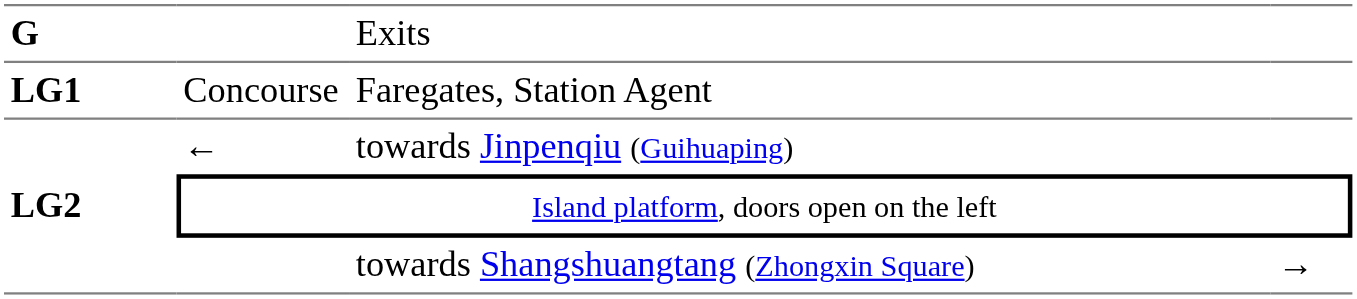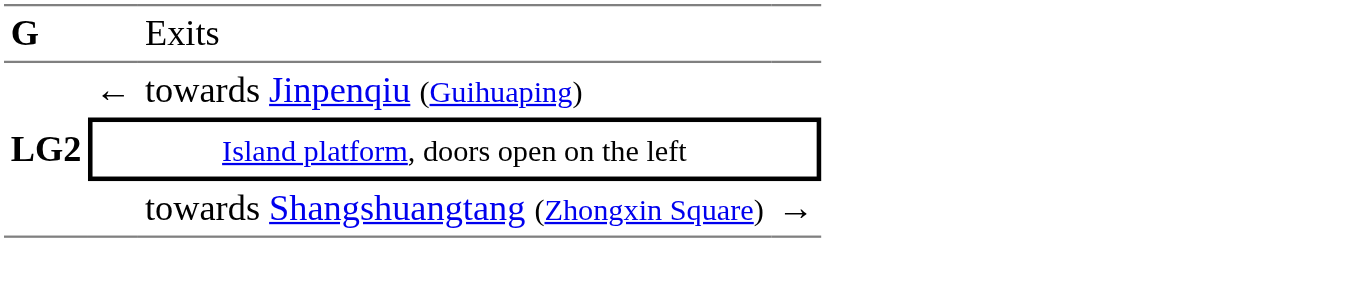- row: LG1 | Concourse | Faregates, Station Agent
